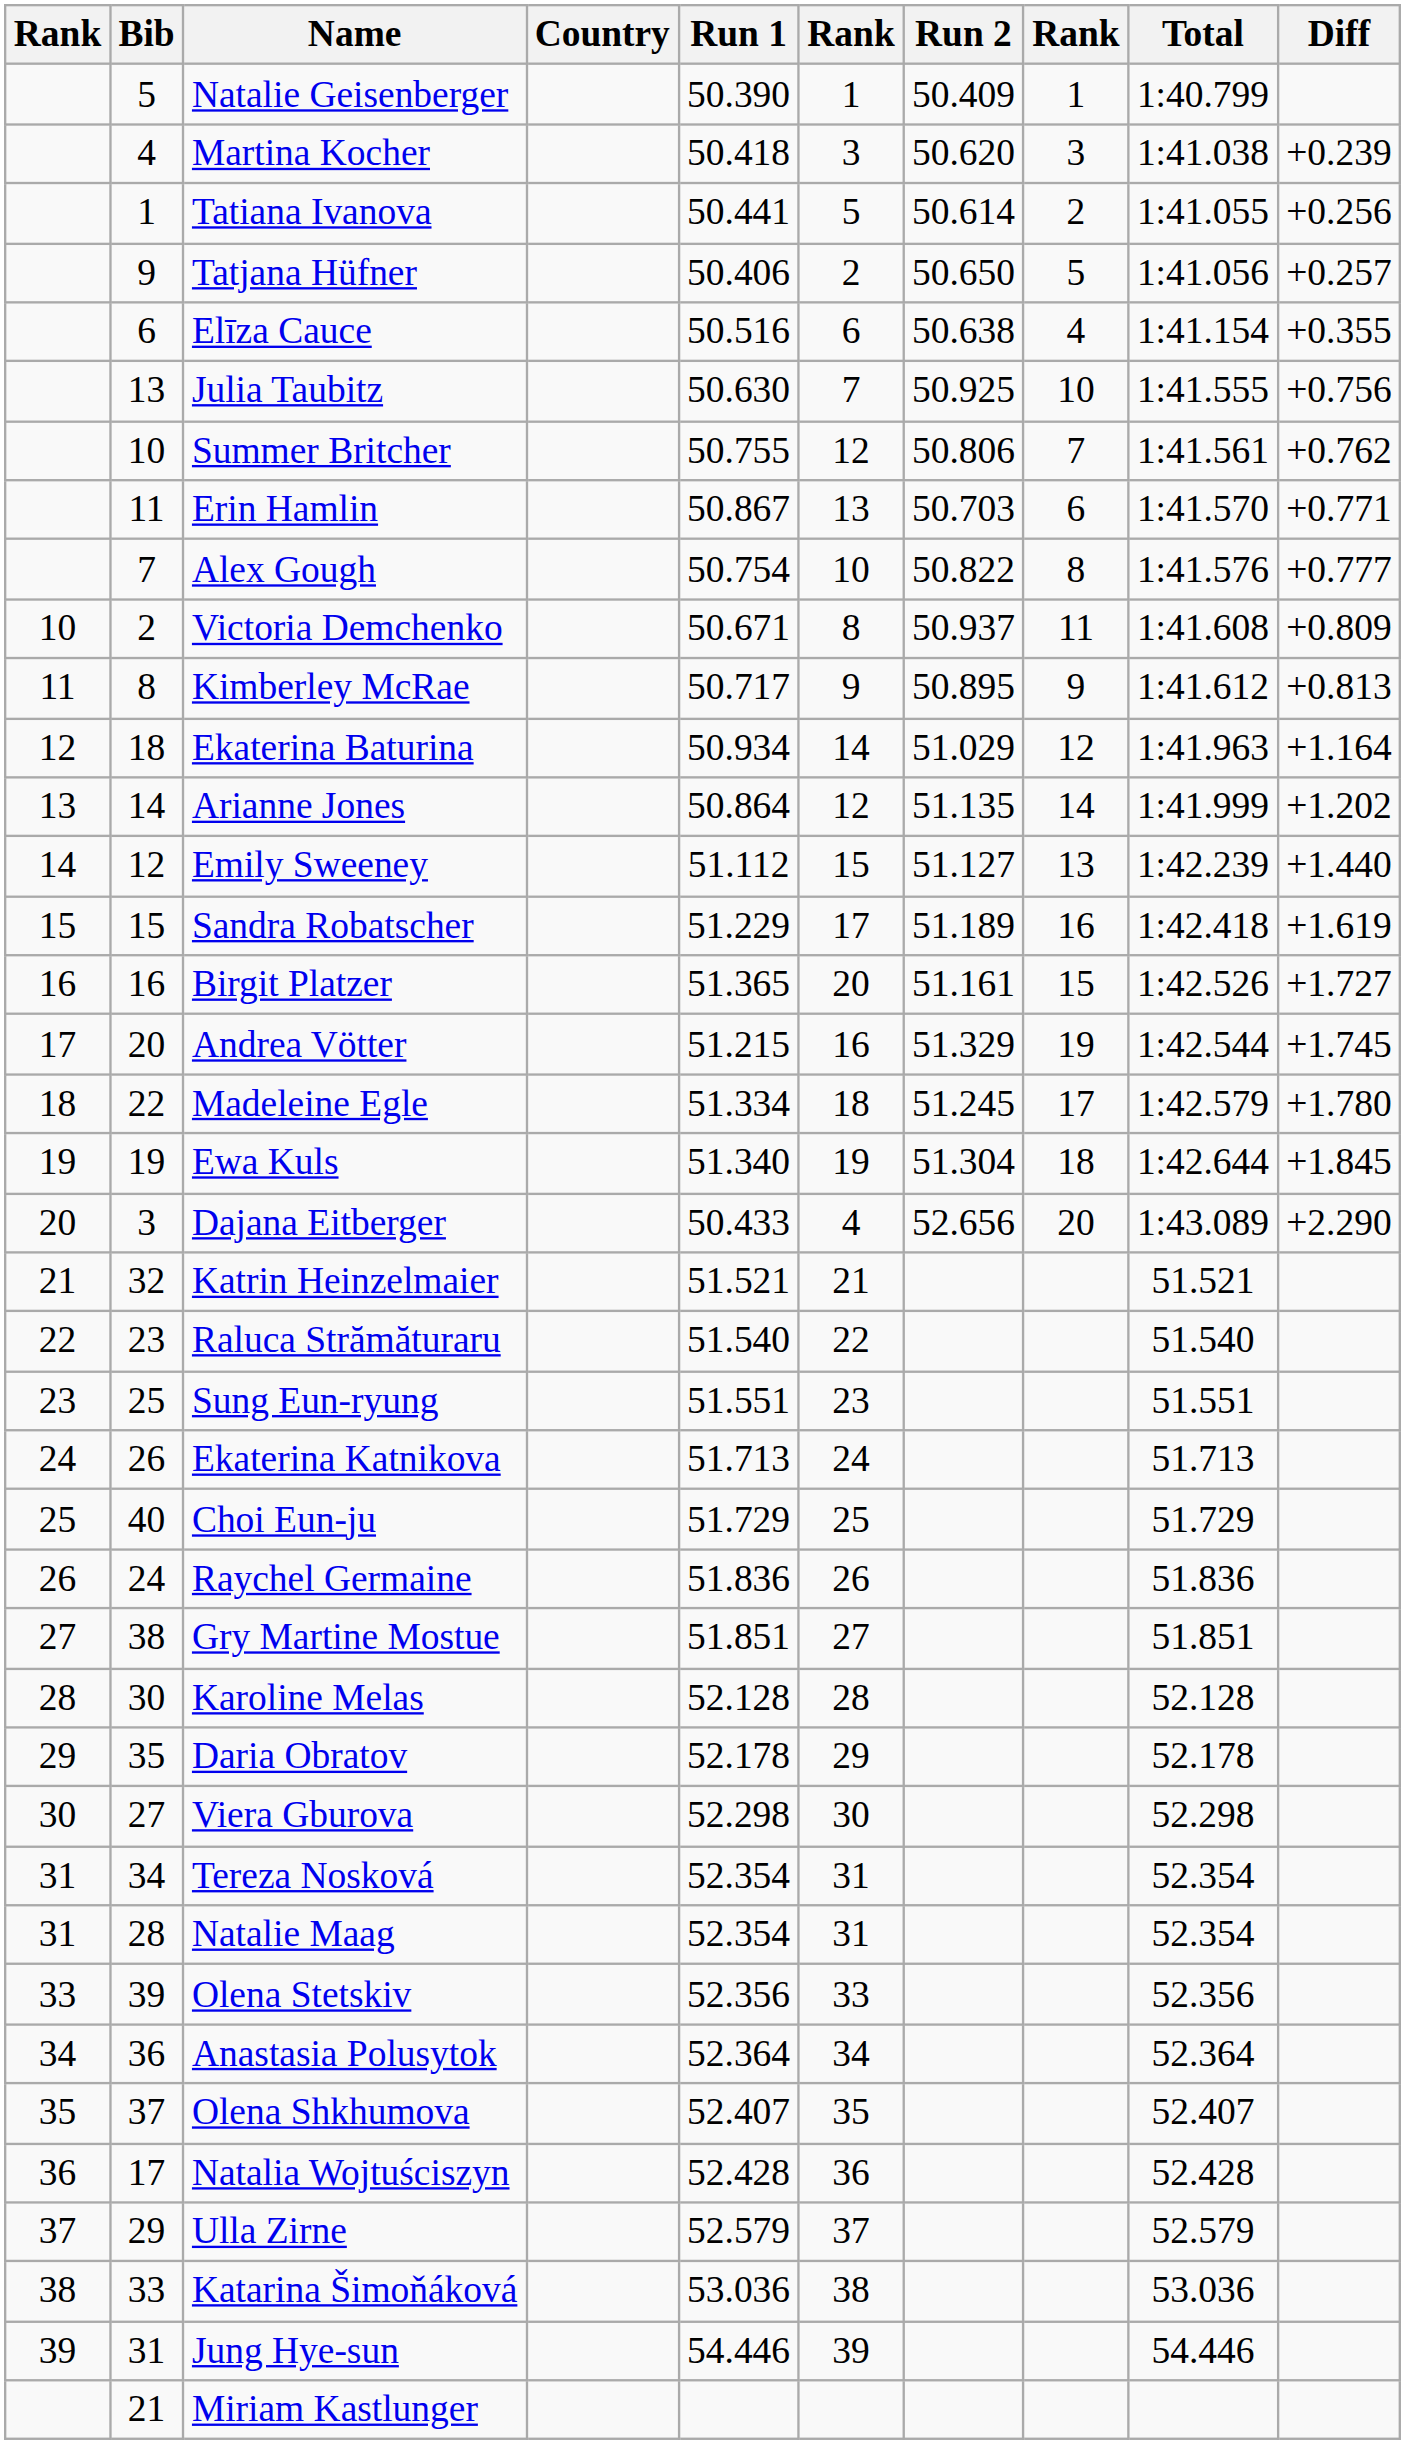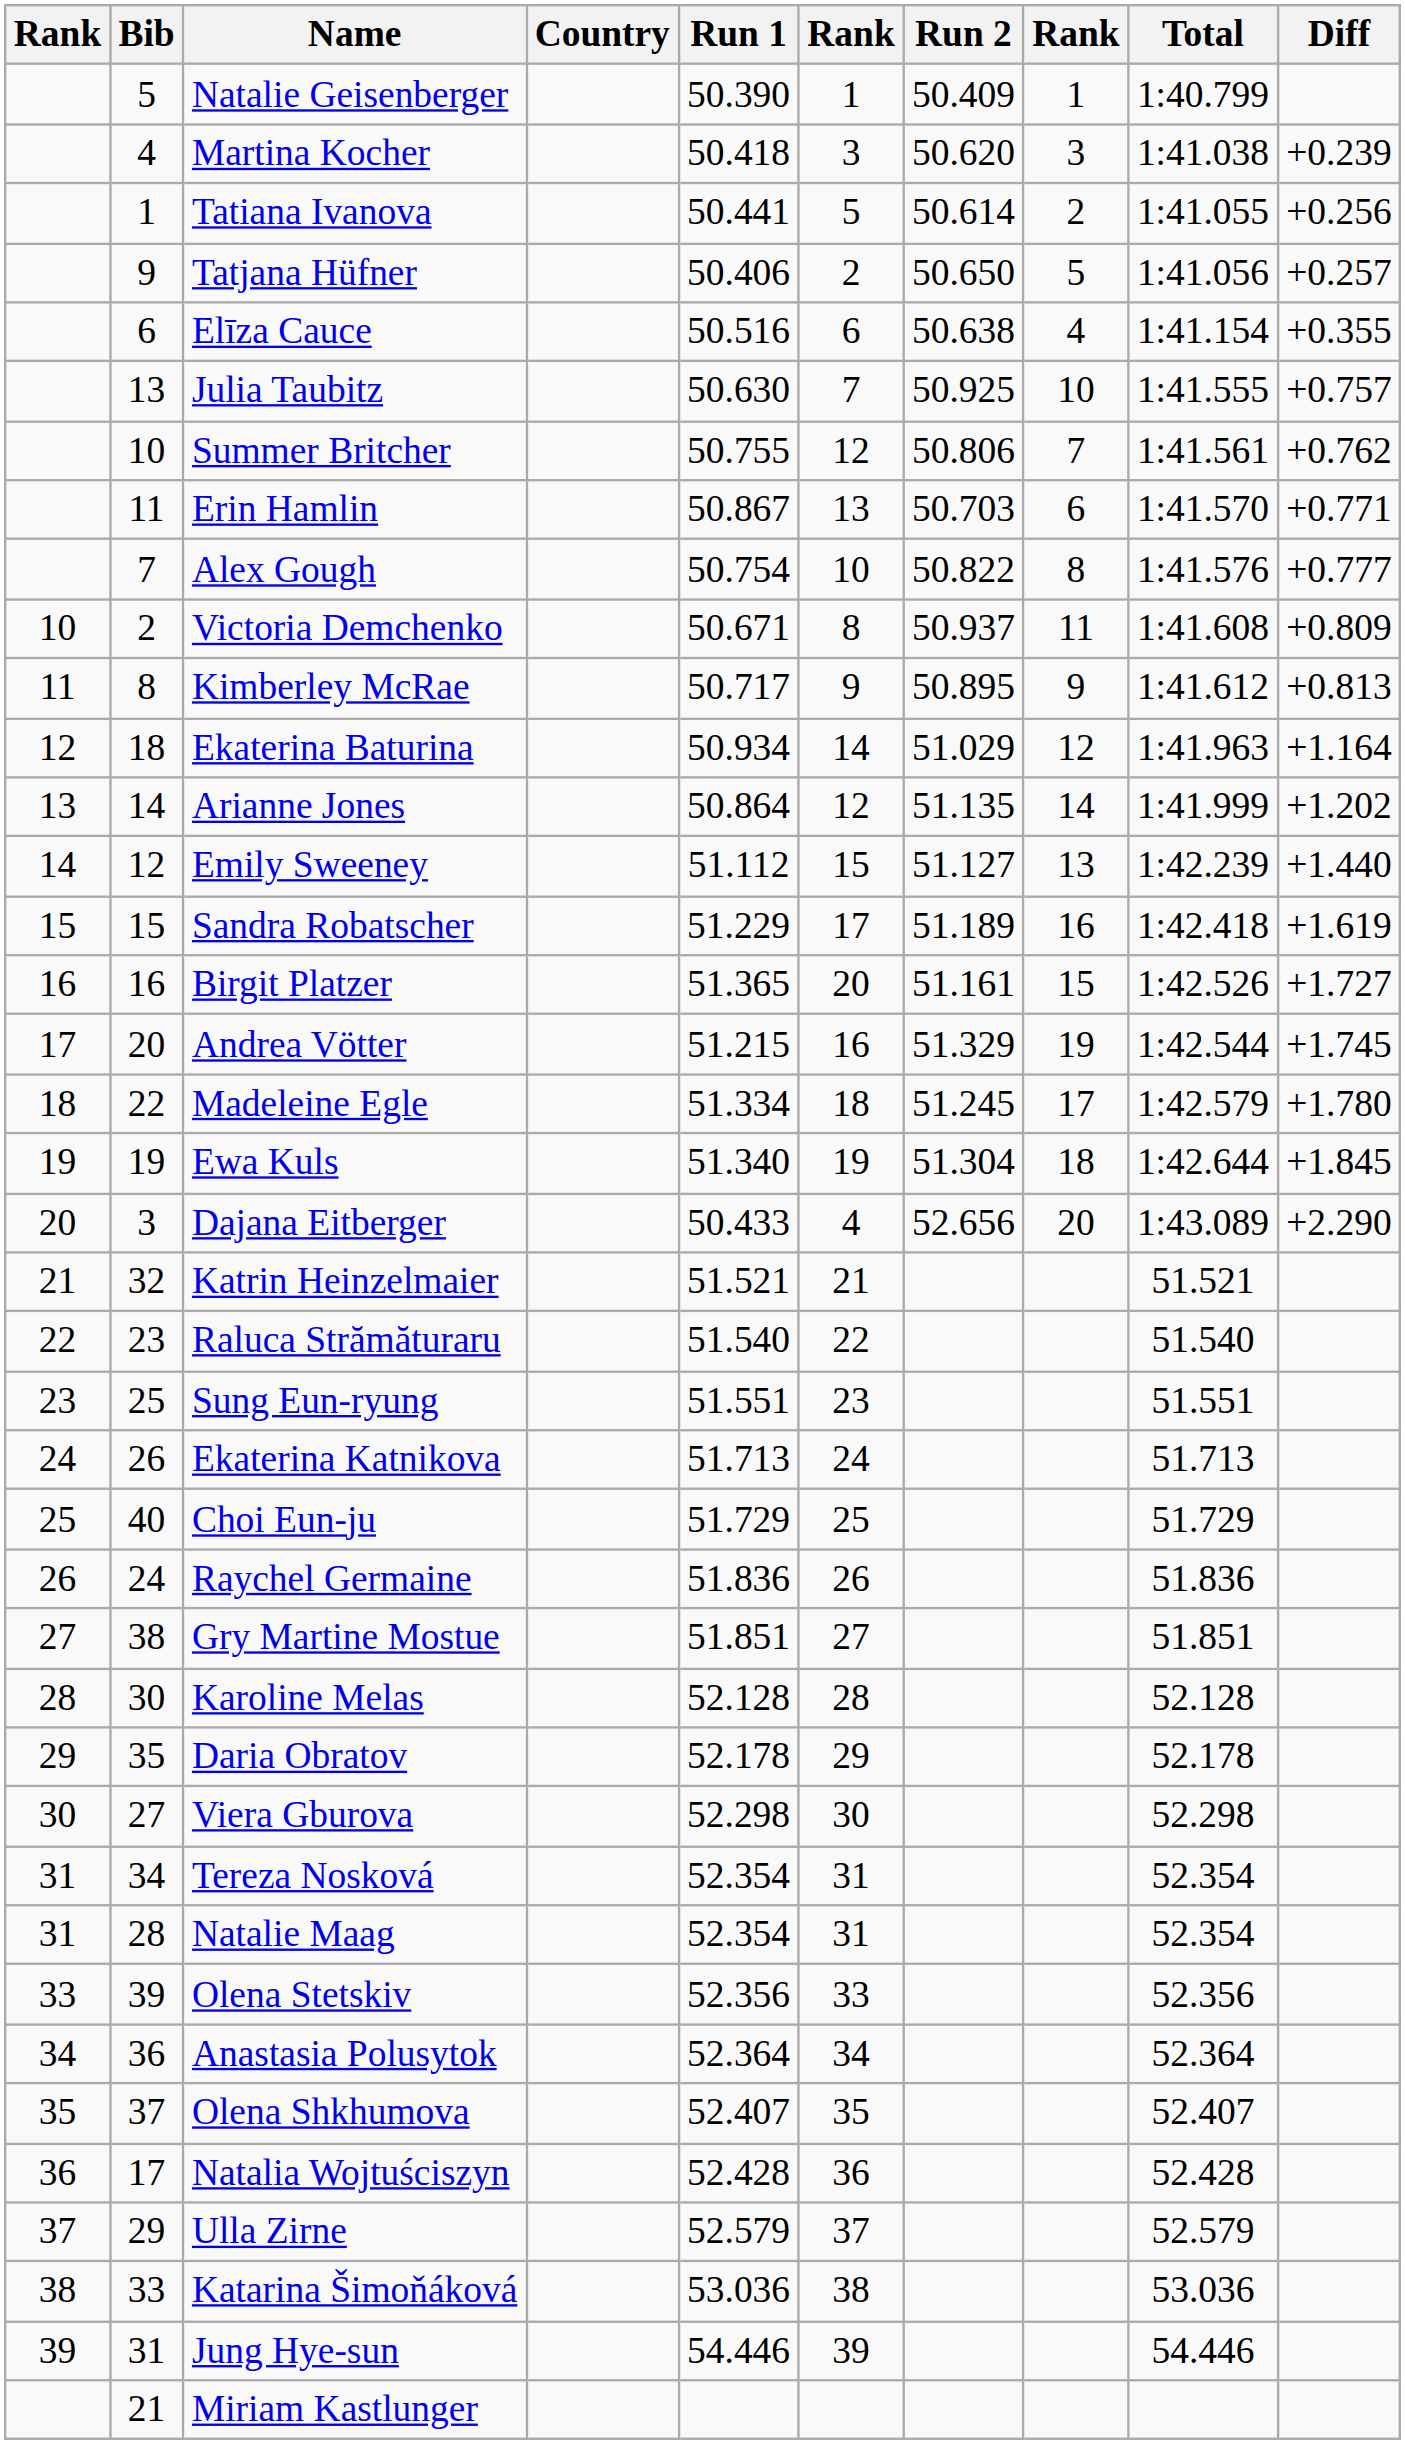Julia Taubitz | Diff: +0.756 -> +0.757
